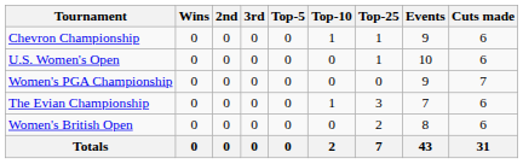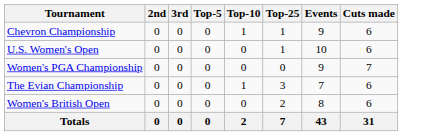- column: Wins | 0 | 0 | 0 | 0 | 0 | 0
